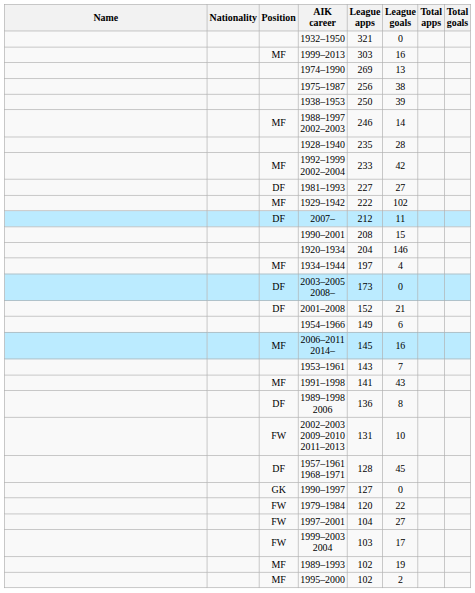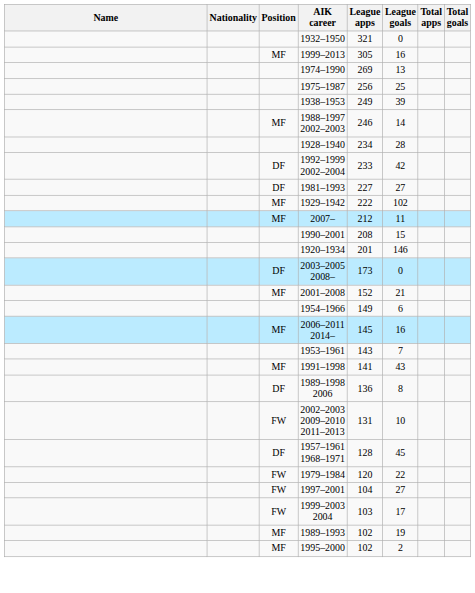1999–2013 | League apps: 303 -> 305
1975–1987 | League goals: 38 -> 25
1938–1953 | League apps: 250 -> 249
1928–1940 | League apps: 235 -> 234
1992–1999 2002–2004 | Position: MF -> DF
2007– | Position: DF -> MF
1920–1934 | League apps: 204 -> 201
- row: MF | 1934–1944 | 197 | 4
2001–2008 | Position: DF -> MF
- row: GK | 1990–1997 | 127 | 0
